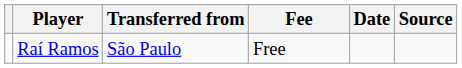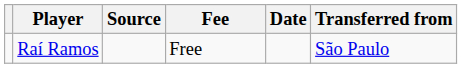columns swapped: Transferred from <-> Source
